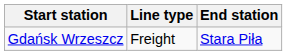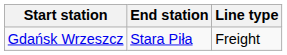columns swapped: End station <-> Line type
